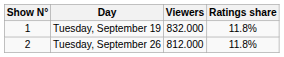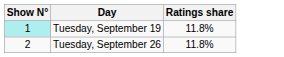- column: Viewers | 832.000 | 812.000
Tuesday, September 19 | Show N°: no background -> paleturquoise background
